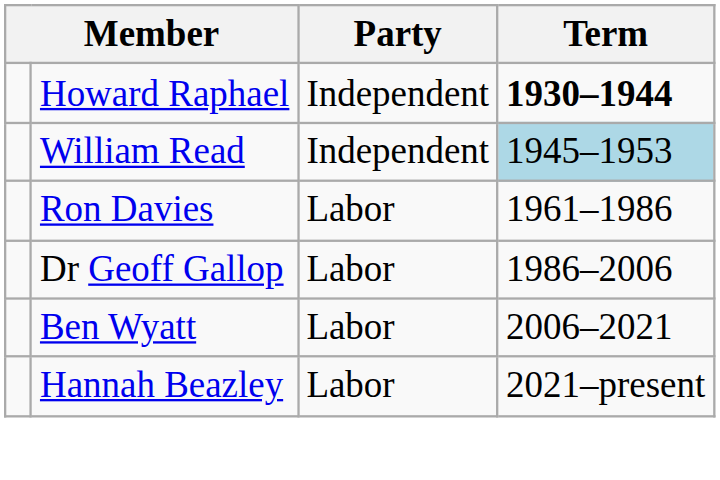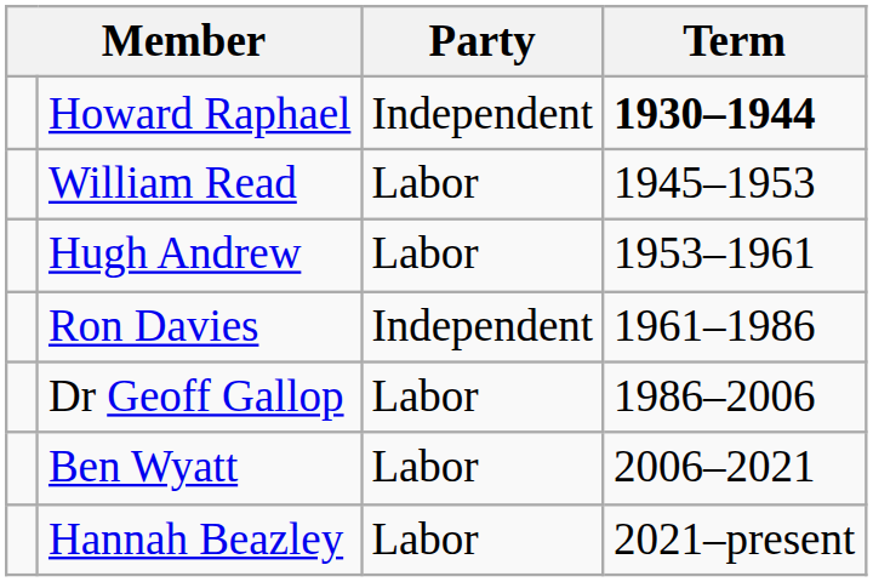William Read | Party: Independent -> Labor
William Read | Term: lightblue background -> no background
+ row: Hugh Andrew | Labor | 1953–1961
Ron Davies | Party: Labor -> Independent
